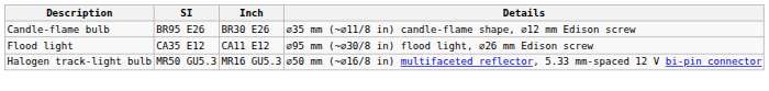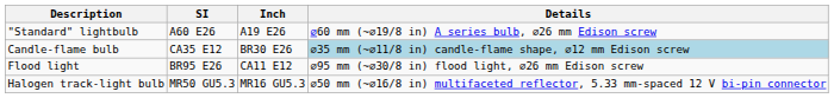+ row: "Standard" lightbulb | A60 E26 | A19 E26 | ⌀60 mm (~⌀19/8 in) A series bulb, ⌀26 mm Edison screw
Candle-flame bulb | SI: BR95 E26 -> CA35 E12
Candle-flame bulb | Details: no background -> lightblue background
Flood light | SI: CA35 E12 -> BR95 E26
